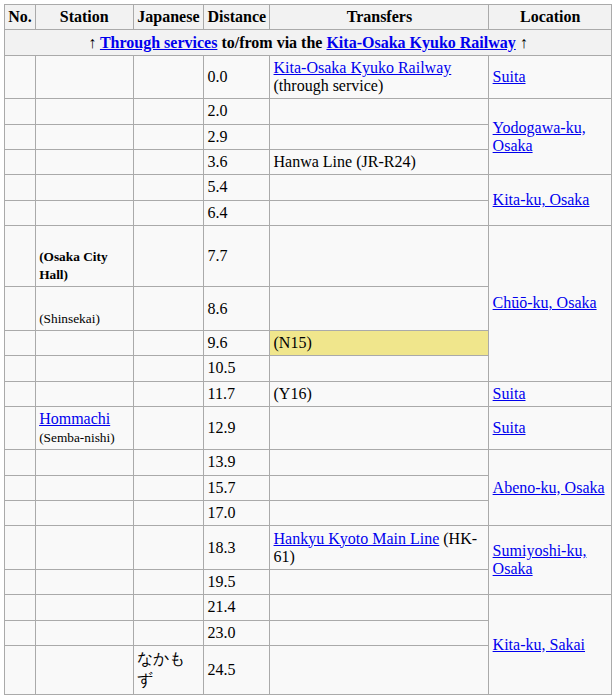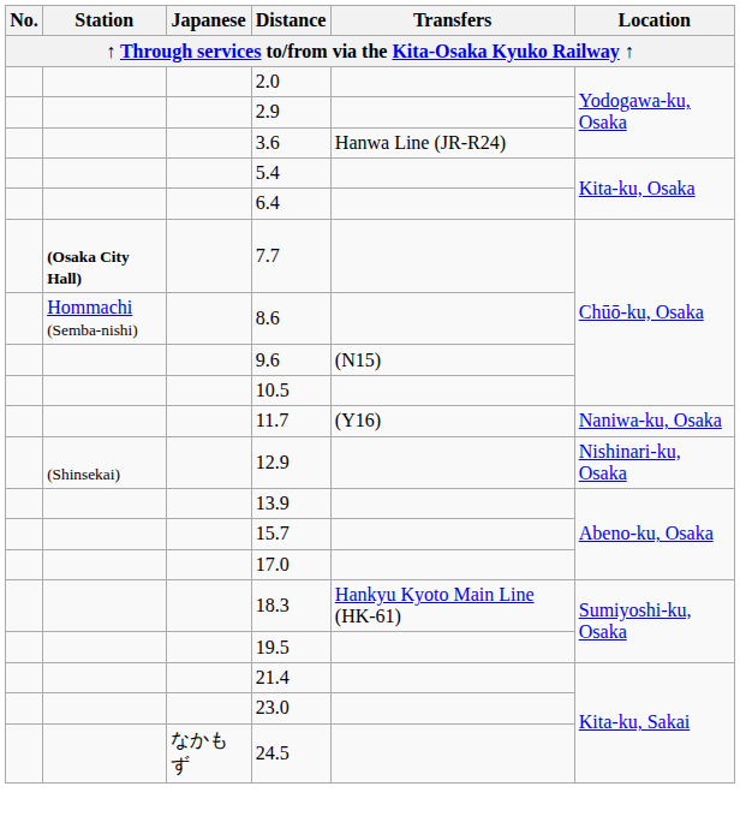- row: 0.0 | Kita-Osaka Kyuko Railway (through service) | Suita
8.6 | Station: (Shinsekai) -> Hommachi (Semba-nishi)
9.6 | Transfers: khaki background -> no background
11.7 | Location: Suita -> Naniwa-ku, Osaka
12.9 | Station: Hommachi (Semba-nishi) -> (Shinsekai)
12.9 | Location: Suita -> Nishinari-ku, Osaka
